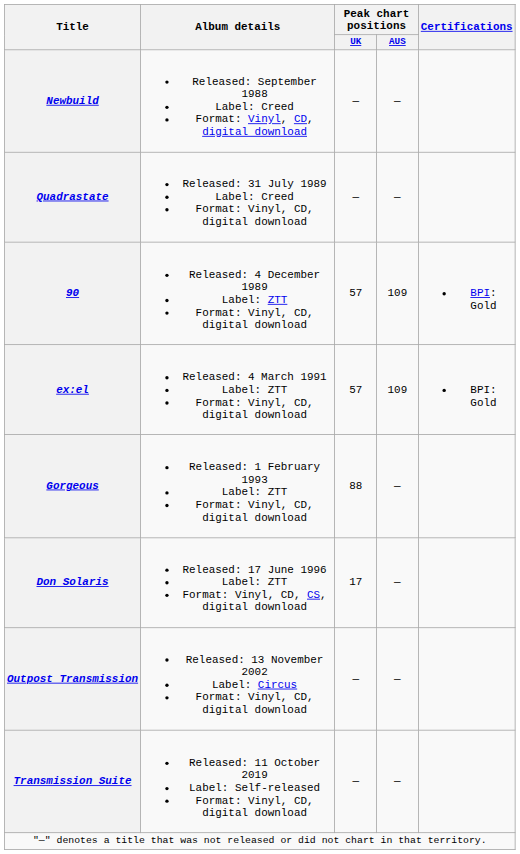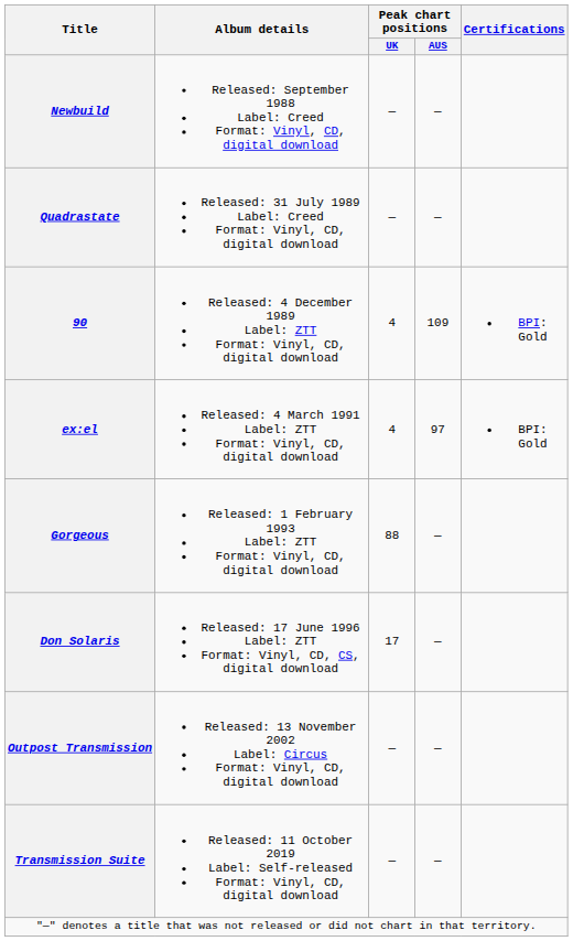90 | Peak chart positions / UK: 57 -> 4
ex:el | Peak chart positions / UK: 57 -> 4
ex:el | Peak chart positions / AUS: 109 -> 97
